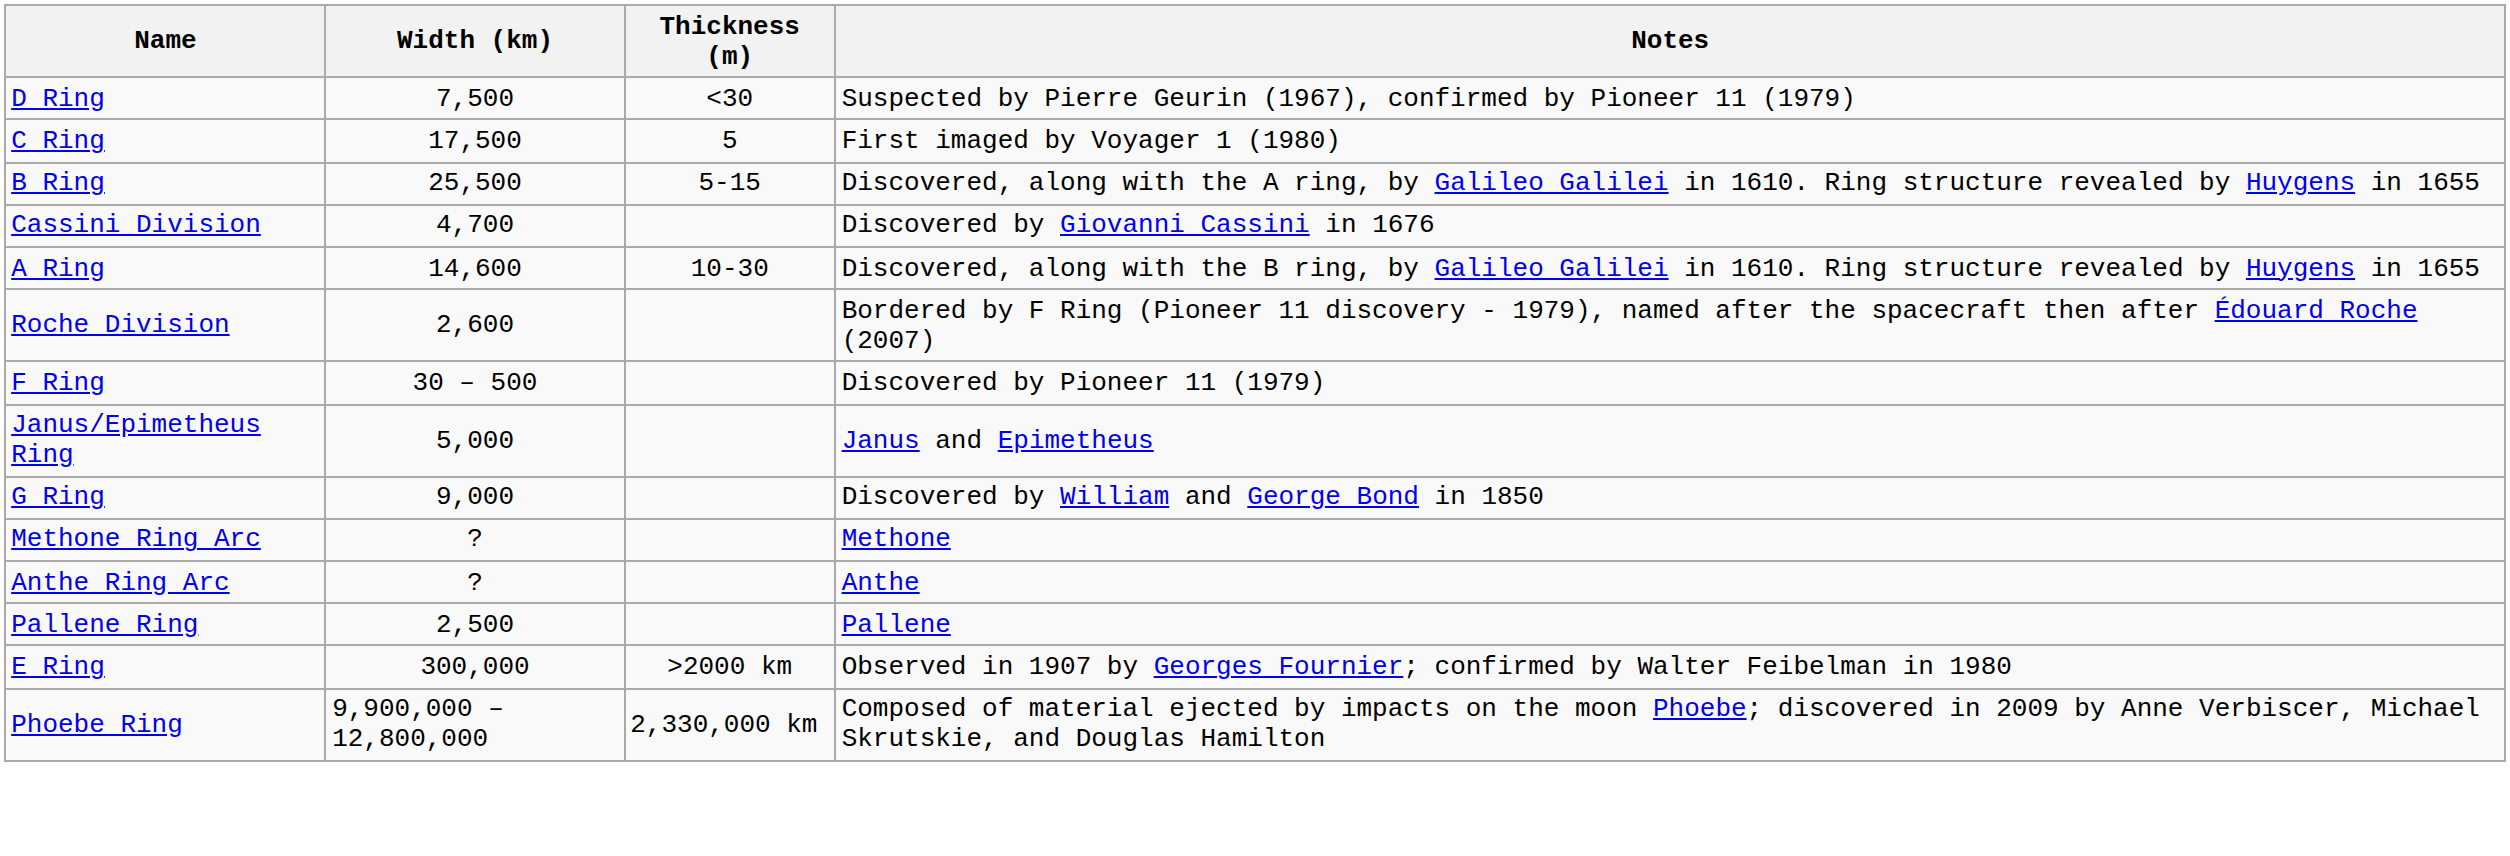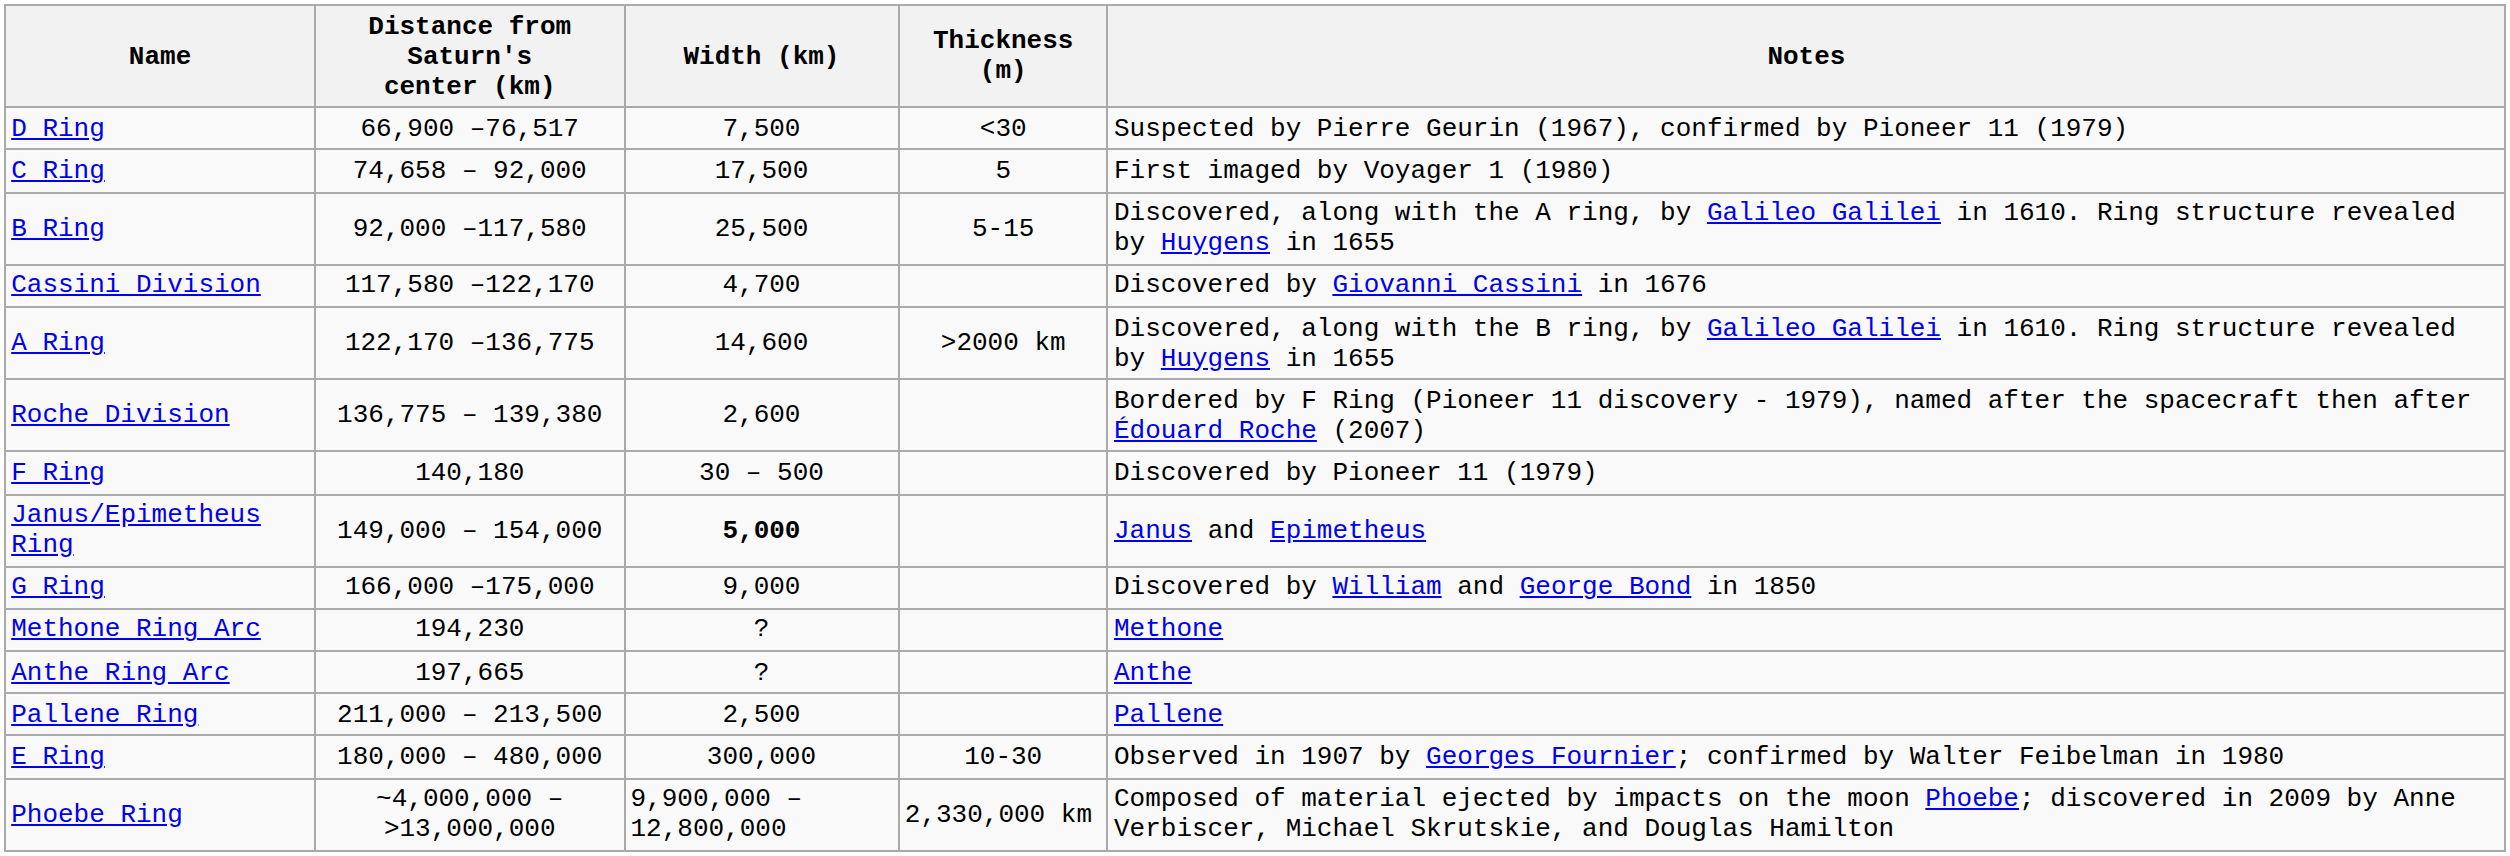+ column: Distance from Saturn's center (km) | 66,900 –76,517 | 74,658 – 92,000 | 92,000 –117,580 | 117,580 –122,170 | 122,170 –136,775 | 136,775 – 139,380 | 140,180 | 149,000 – 154,000 | 166,000 –175,000 | 194,230 | 197,665 | 211,000 – 213,500 | 180,000 – 480,000 | ~4,000,000 – >13,000,000
A Ring | Thickness (m): 10-30 -> >2000 km
Janus/Epimetheus Ring | Width (km): normal -> bold
E Ring | Thickness (m): >2000 km -> 10-30
